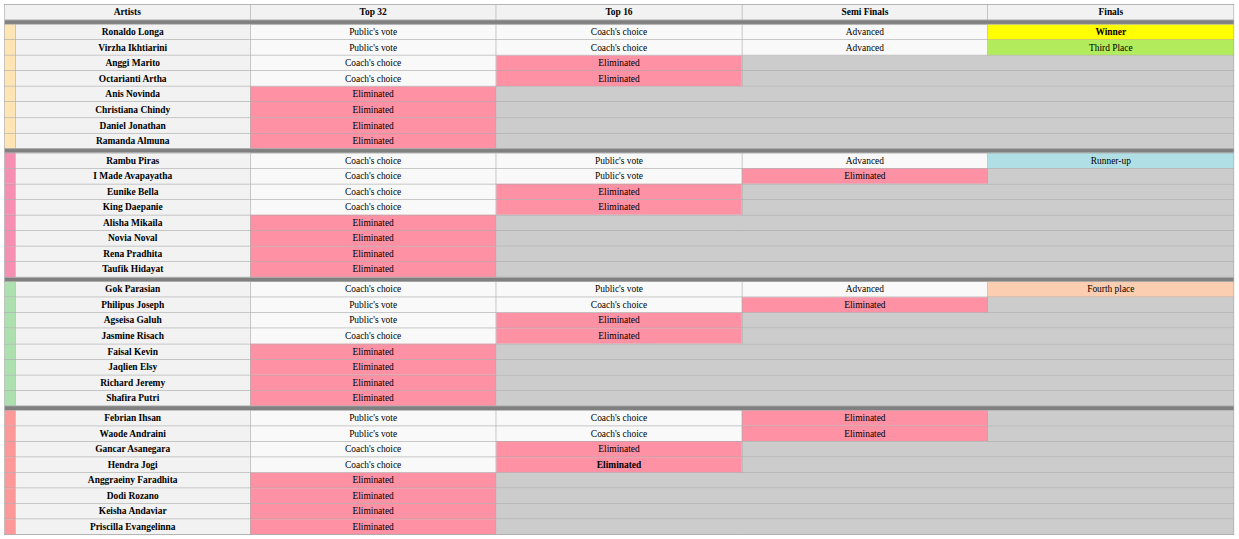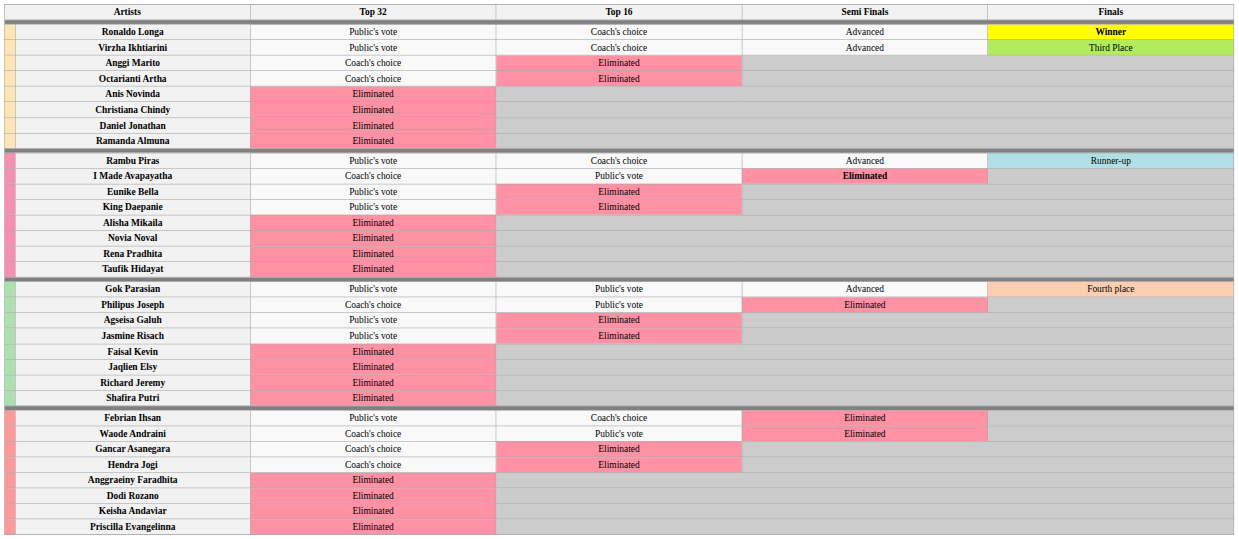Rambu Piras | Top 32: Coach's choice -> Public's vote
Rambu Piras | Top 16: Public's vote -> Coach's choice
I Made Avapayatha | Semi Finals: normal -> bold
Eunike Bella | Top 32: Coach's choice -> Public's vote
King Daepanie | Top 32: Coach's choice -> Public's vote
Gok Parasian | Top 32: Coach's choice -> Public's vote
Philipus Joseph | Top 32: Public's vote -> Coach's choice
Philipus Joseph | Top 16: Coach's choice -> Public's vote
Jasmine Risach | Top 32: Coach's choice -> Public's vote
Waode Andraini | Top 32: Public's vote -> Coach's choice
Waode Andraini | Top 16: Coach's choice -> Public's vote
Hendra Jogi | Top 16: bold -> normal
